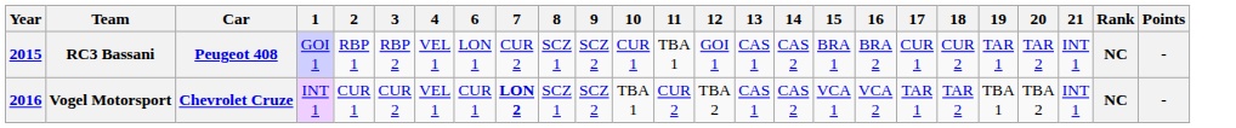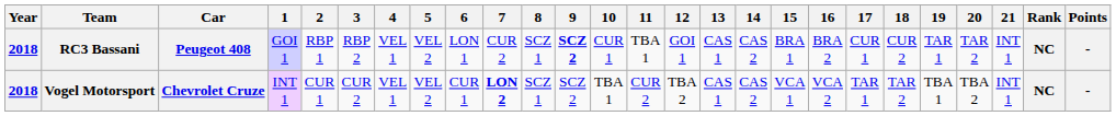+ column: 5 | VEL 2 | VEL 2
RC3 Bassani | Year: 2015 -> 2018
RC3 Bassani | 9: normal -> bold
Vogel Motorsport | Year: 2016 -> 2018
